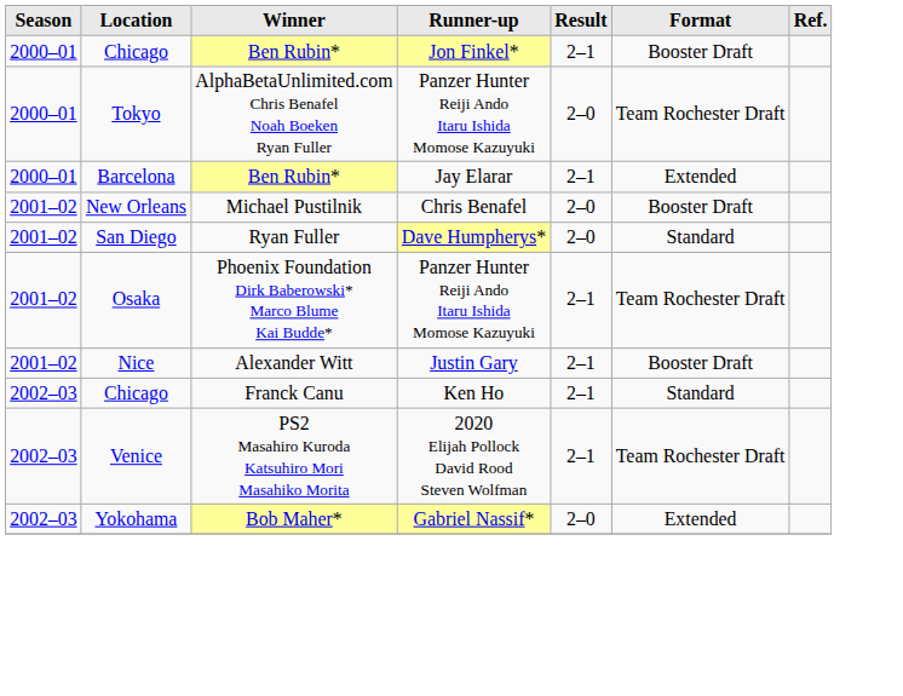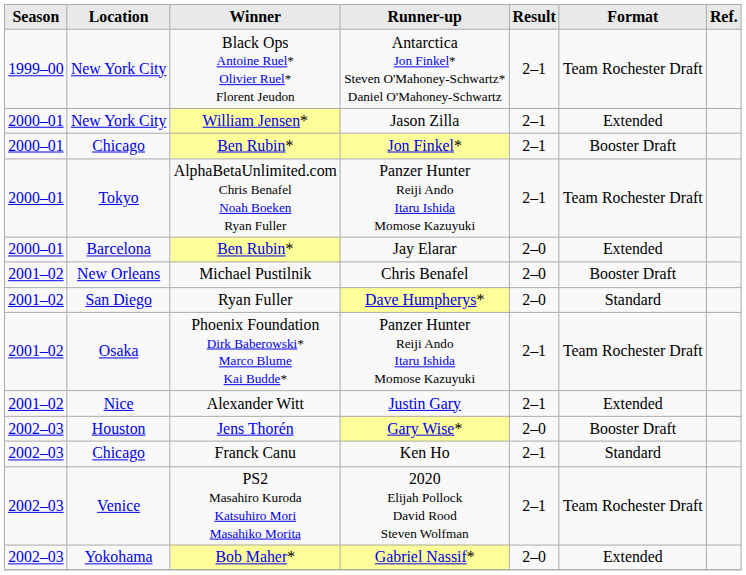+ row: 1999–00 | New York City | Black Ops Antoine Ruel* Olivier Ruel* Florent Jeudon | Antarctica Jon Finkel* Steven O'Mahoney-Schwartz* Daniel O'Mahoney-Schwartz | 2–1 | Team Rochester Draft
+ row: 2000–01 | New York City | William Jensen* | Jason Zilla | 2–1 | Extended
AlphaBetaUnlimited.com Chris Benafel Noah Boeken Ryan Fuller | Result: 2–0 -> 2–1
Ben Rubin* / Jay Elarar | Result: 2–1 -> 2–0
Alexander Witt | Format: Booster Draft -> Extended
+ row: 2002–03 | Houston | Jens Thorén | Gary Wise* | 2–0 | Booster Draft
